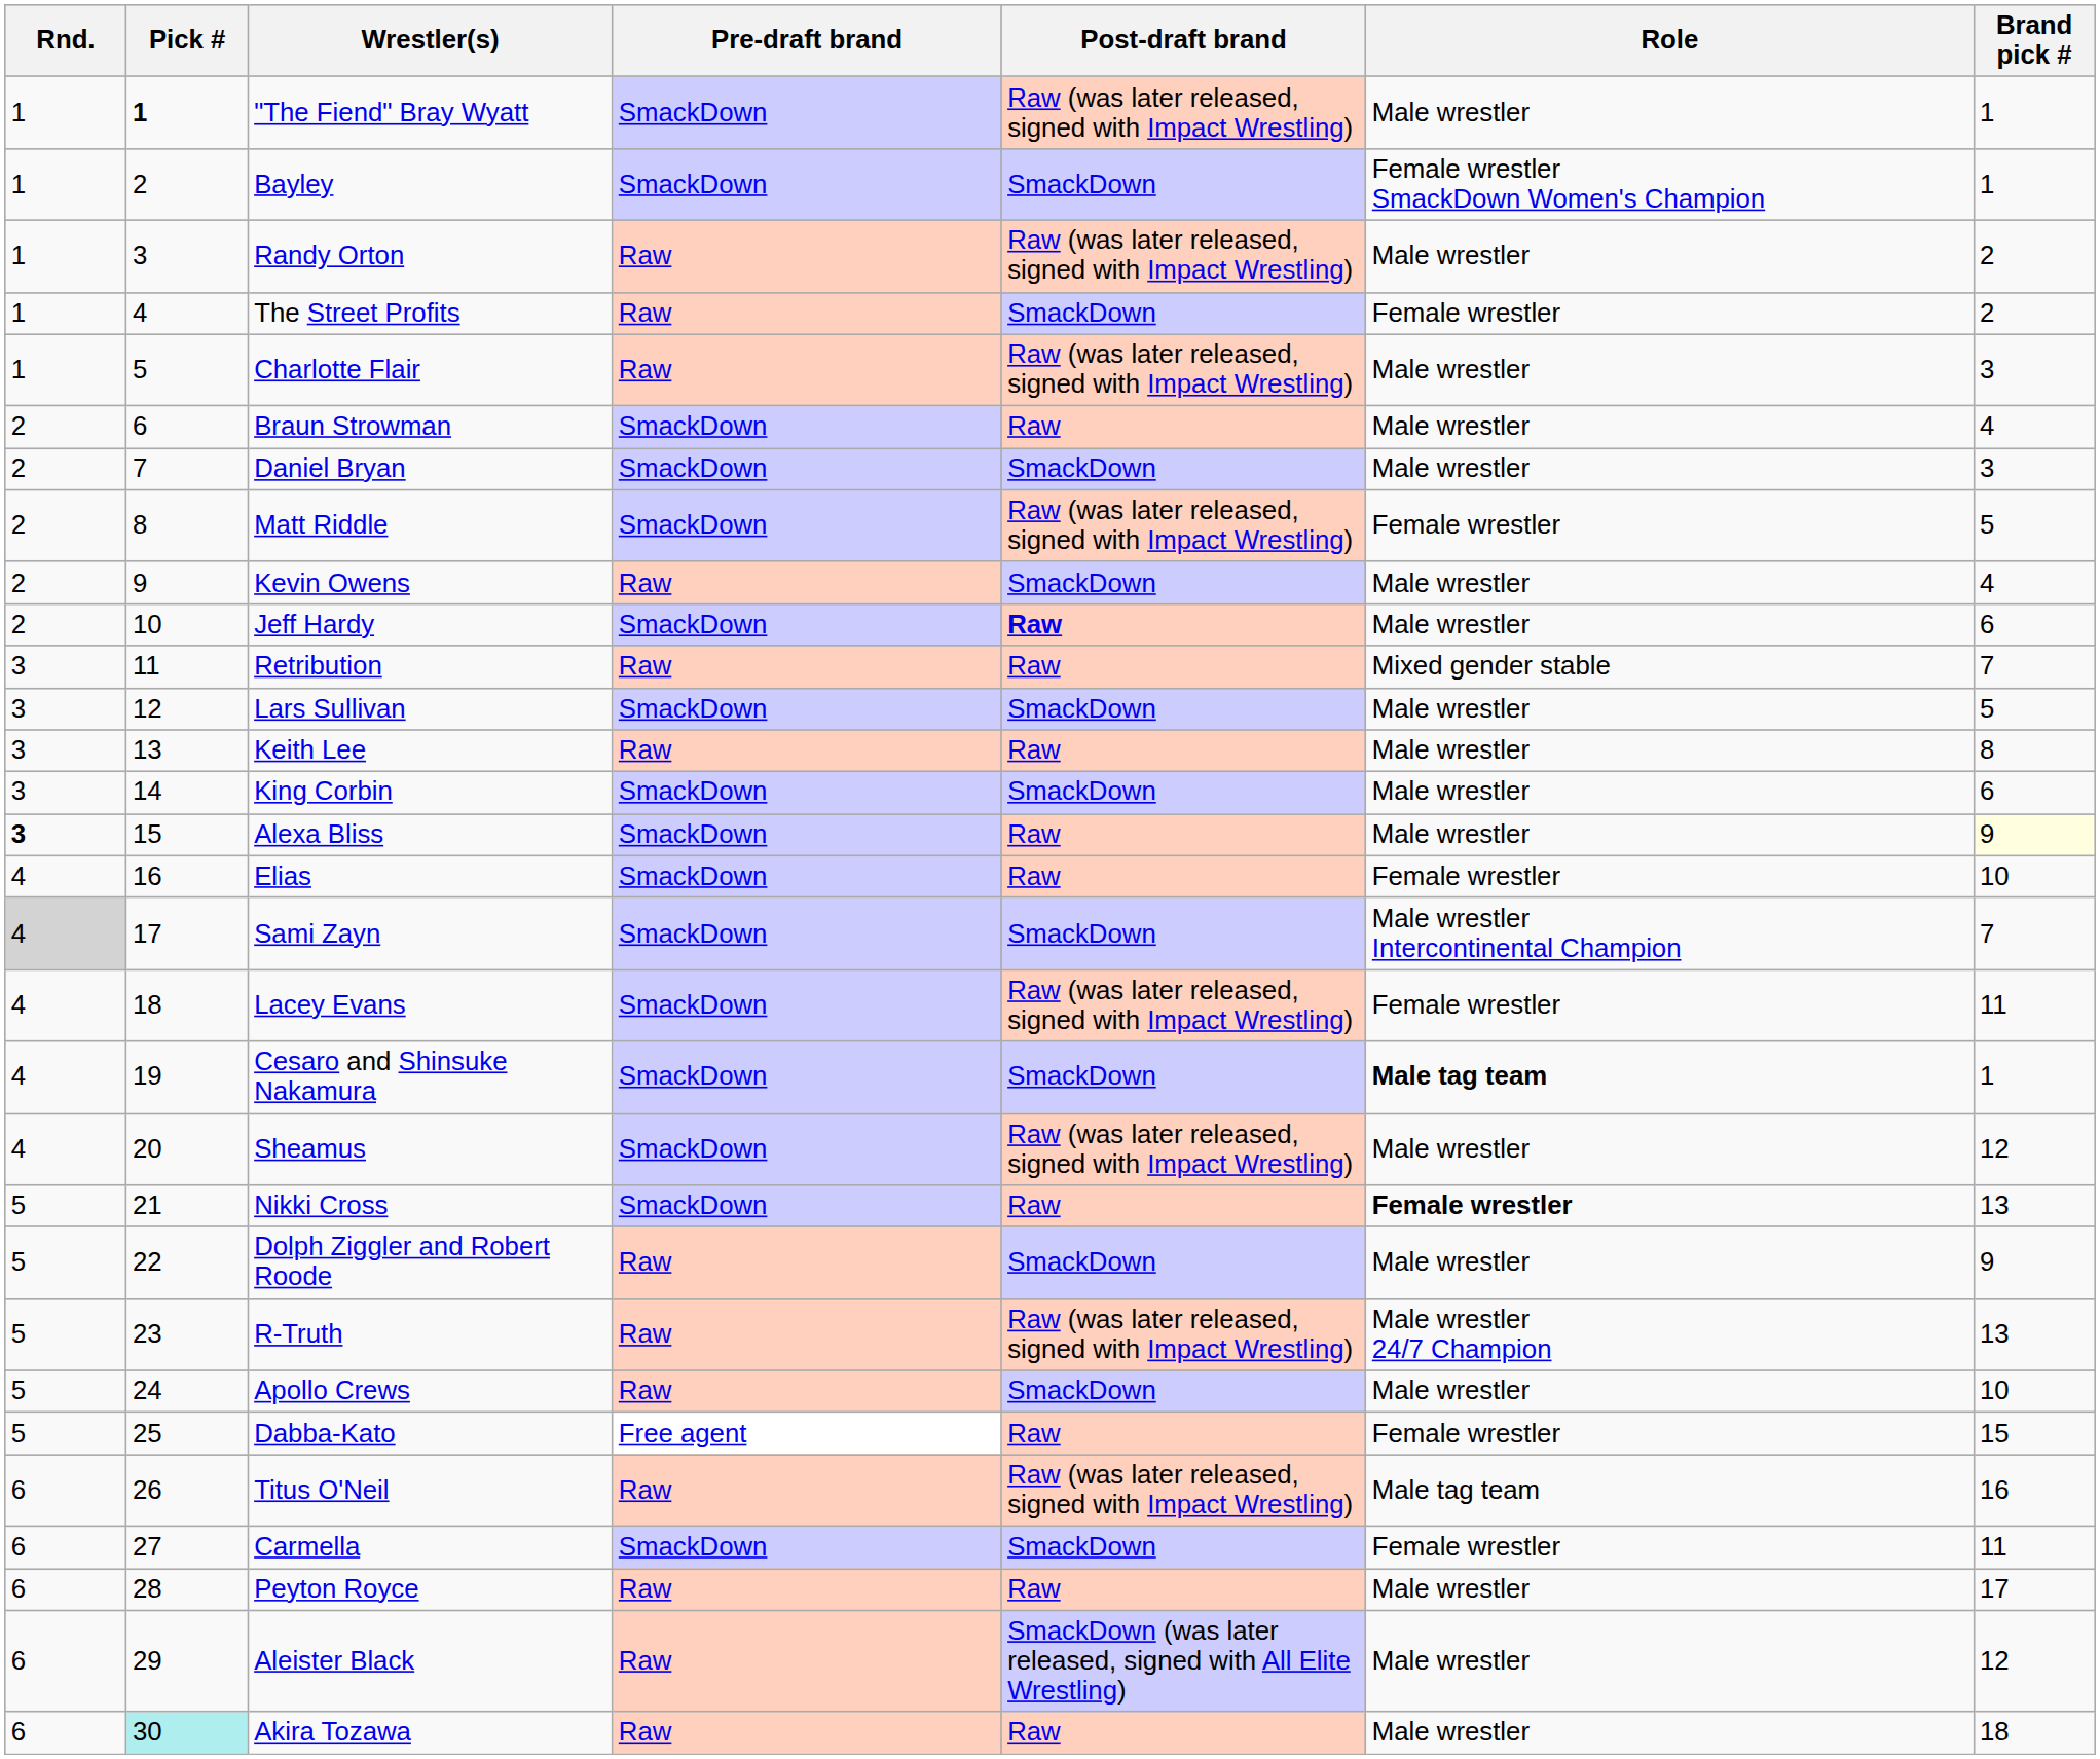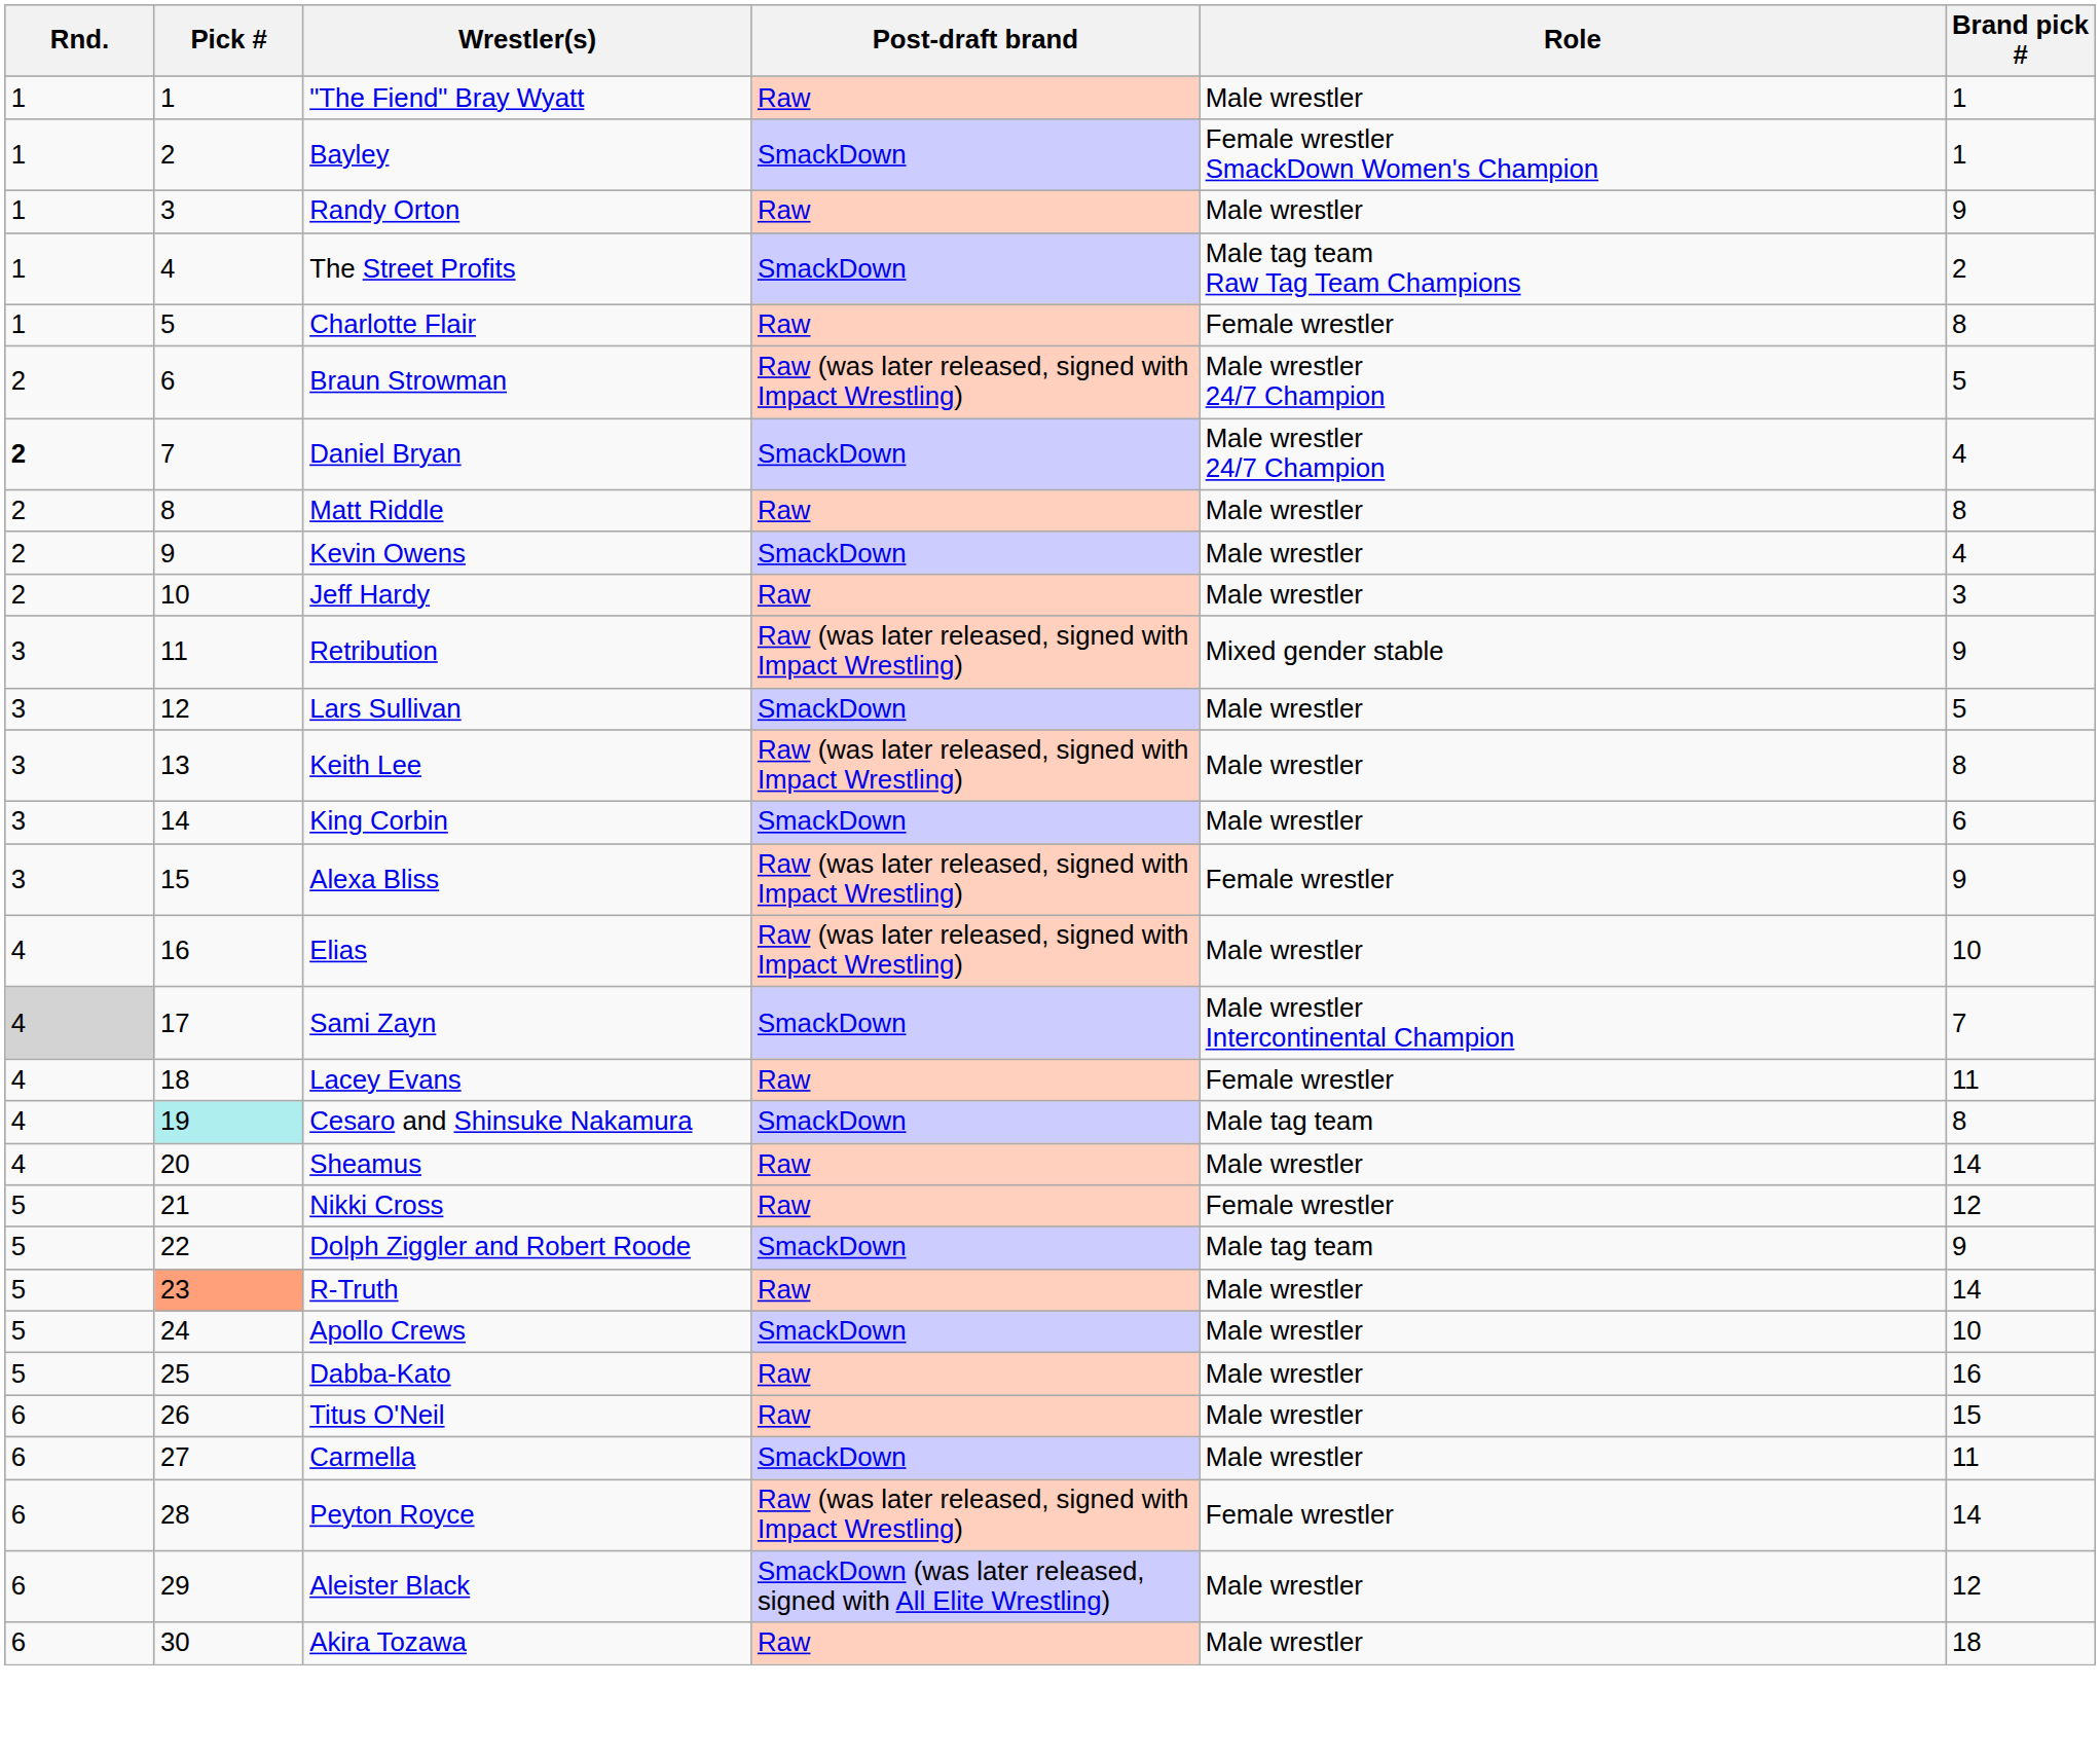- column: Pre-draft brand | SmackDown | SmackDown | Raw | Raw | Raw | SmackDown | SmackDown | SmackDown | Raw | SmackDown | Raw | SmackDown | Raw | SmackDown | SmackDown | SmackDown | SmackDown | SmackDown | SmackDown | SmackDown | SmackDown | Raw | Raw | Raw | Free agent | Raw | SmackDown | Raw | Raw | Raw
"The Fiend" Bray Wyatt | Pick #: bold -> normal
"The Fiend" Bray Wyatt | Post-draft brand: Raw (was later released, signed with Impact Wrestling) -> Raw
Randy Orton | Post-draft brand: Raw (was later released, signed with Impact Wrestling) -> Raw
Randy Orton | Brand pick #: 2 -> 9
The Street Profits | Role: Female wrestler -> Male tag team Raw Tag Team Champions
Charlotte Flair | Post-draft brand: Raw (was later released, signed with Impact Wrestling) -> Raw
Charlotte Flair | Role: Male wrestler -> Female wrestler
Charlotte Flair | Brand pick #: 3 -> 8
Braun Strowman | Post-draft brand: Raw -> Raw (was later released, signed with Impact Wrestling)
Braun Strowman | Role: Male wrestler -> Male wrestler 24/7 Champion
Braun Strowman | Brand pick #: 4 -> 5
Daniel Bryan | Rnd.: normal -> bold
Daniel Bryan | Role: Male wrestler -> Male wrestler 24/7 Champion
Daniel Bryan | Brand pick #: 3 -> 4
Matt Riddle | Post-draft brand: Raw (was later released, signed with Impact Wrestling) -> Raw
Matt Riddle | Role: Female wrestler -> Male wrestler
Matt Riddle | Brand pick #: 5 -> 8
Jeff Hardy | Post-draft brand: bold -> normal
Jeff Hardy | Brand pick #: 6 -> 3
Retribution | Post-draft brand: Raw -> Raw (was later released, signed with Impact Wrestling)
Retribution | Brand pick #: 7 -> 9
Keith Lee | Post-draft brand: Raw -> Raw (was later released, signed with Impact Wrestling)
Alexa Bliss | Rnd.: bold -> normal
Alexa Bliss | Post-draft brand: Raw -> Raw (was later released, signed with Impact Wrestling)
Alexa Bliss | Role: Male wrestler -> Female wrestler
Alexa Bliss | Brand pick #: lightyellow background -> no background
Elias | Post-draft brand: Raw -> Raw (was later released, signed with Impact Wrestling)
Elias | Role: Female wrestler -> Male wrestler
Lacey Evans | Post-draft brand: Raw (was later released, signed with Impact Wrestling) -> Raw
Cesaro and Shinsuke Nakamura | Pick #: no background -> paleturquoise background
Cesaro and Shinsuke Nakamura | Role: bold -> normal
Cesaro and Shinsuke Nakamura | Brand pick #: 1 -> 8
Sheamus | Post-draft brand: Raw (was later released, signed with Impact Wrestling) -> Raw
Sheamus | Brand pick #: 12 -> 14
Nikki Cross | Role: bold -> normal
Nikki Cross | Brand pick #: 13 -> 12
Dolph Ziggler and Robert Roode | Role: Male wrestler -> Male tag team
R-Truth | Pick #: no background -> lightsalmon background
R-Truth | Post-draft brand: Raw (was later released, signed with Impact Wrestling) -> Raw
R-Truth | Role: Male wrestler 24/7 Champion -> Male wrestler
R-Truth | Brand pick #: 13 -> 14
Dabba-Kato | Role: Female wrestler -> Male wrestler
Dabba-Kato | Brand pick #: 15 -> 16
Titus O'Neil | Post-draft brand: Raw (was later released, signed with Impact Wrestling) -> Raw
Titus O'Neil | Role: Male tag team -> Male wrestler
Titus O'Neil | Brand pick #: 16 -> 15
Carmella | Role: Female wrestler -> Male wrestler
Peyton Royce | Post-draft brand: Raw -> Raw (was later released, signed with Impact Wrestling)
Peyton Royce | Role: Male wrestler -> Female wrestler
Peyton Royce | Brand pick #: 17 -> 14
Akira Tozawa | Pick #: paleturquoise background -> no background
